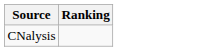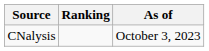+ column: As of | October 3, 2023
